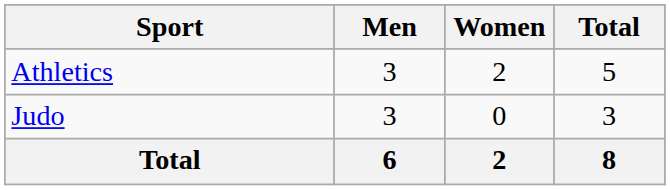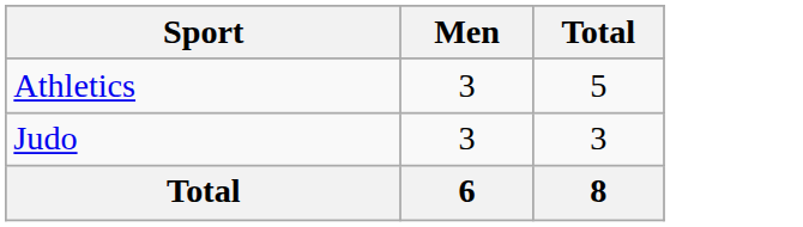- column: Women | 2 | 0 | 2
